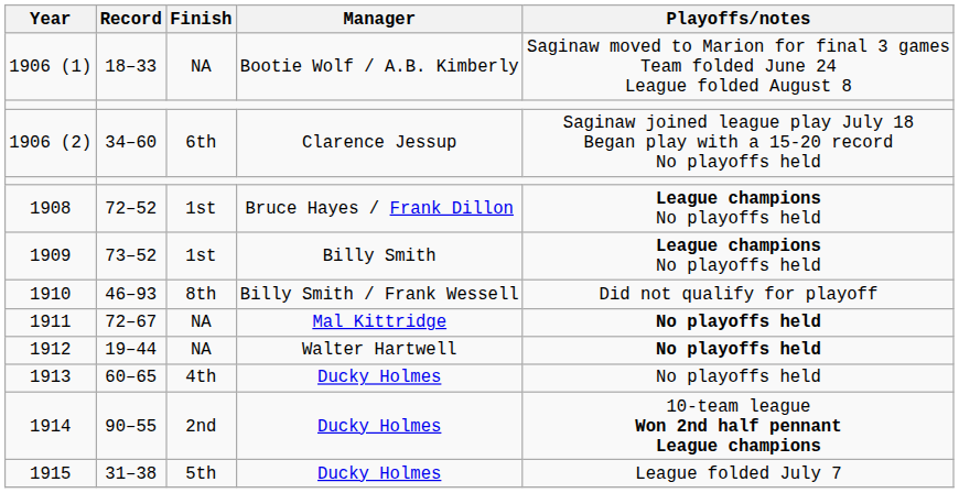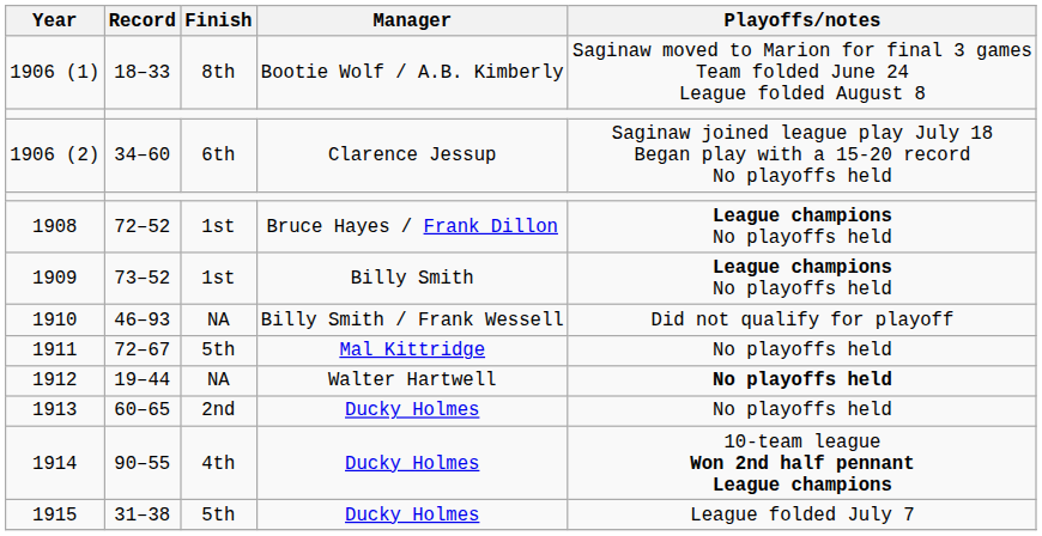1906 (1) | Finish: NA -> 8th
1910 | Finish: 8th -> NA
1911 | Finish: NA -> 5th
1911 | Playoffs/notes: bold -> normal
1913 | Finish: 4th -> 2nd
1914 | Finish: 2nd -> 4th
